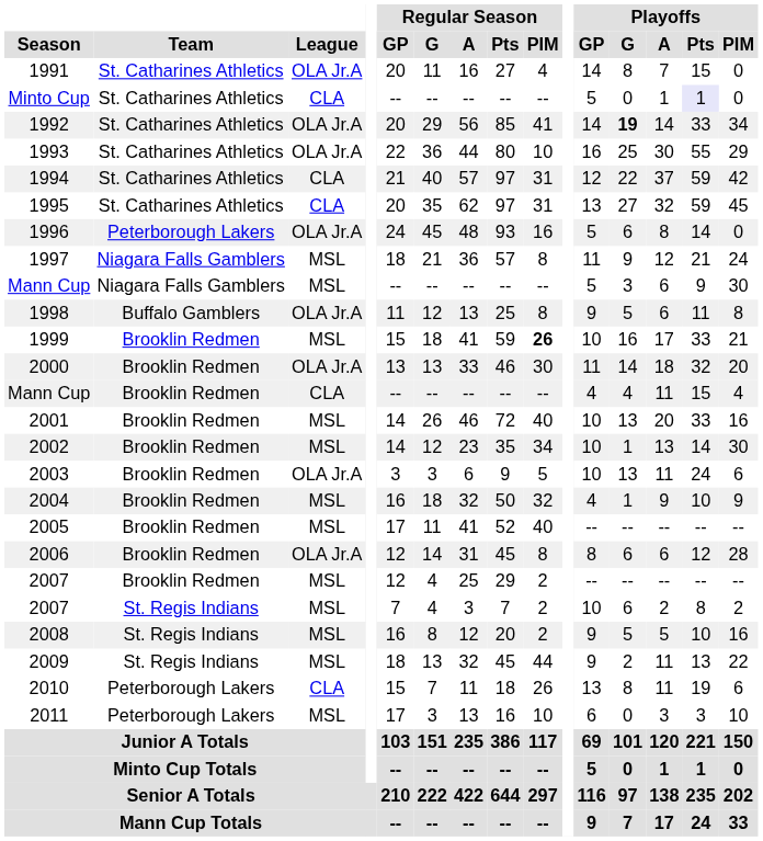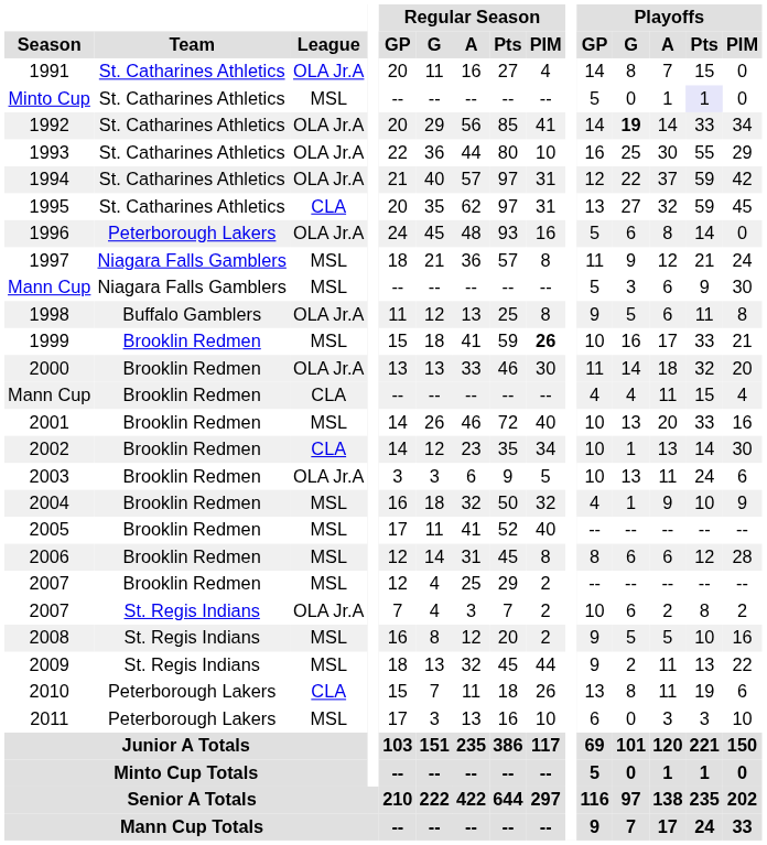Minto Cup | League: CLA -> MSL
1994 | League: CLA -> OLA Jr.A
2002 | League: MSL -> CLA
2006 | League: OLA Jr.A -> MSL
2007 / St. Regis Indians | League: MSL -> OLA Jr.A
